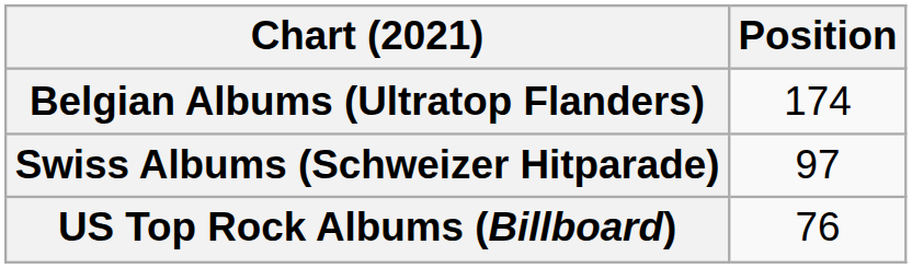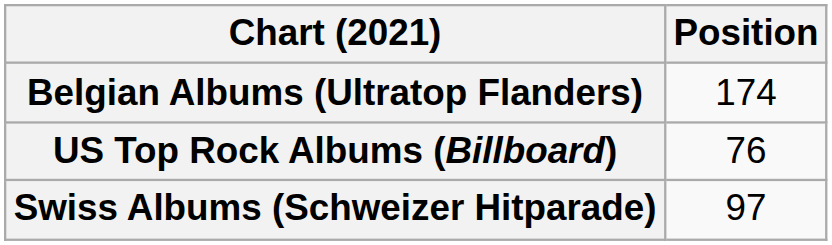rows swapped: Swiss Albums (Schweizer Hitparade) <-> US Top Rock Albums (Billboard)
